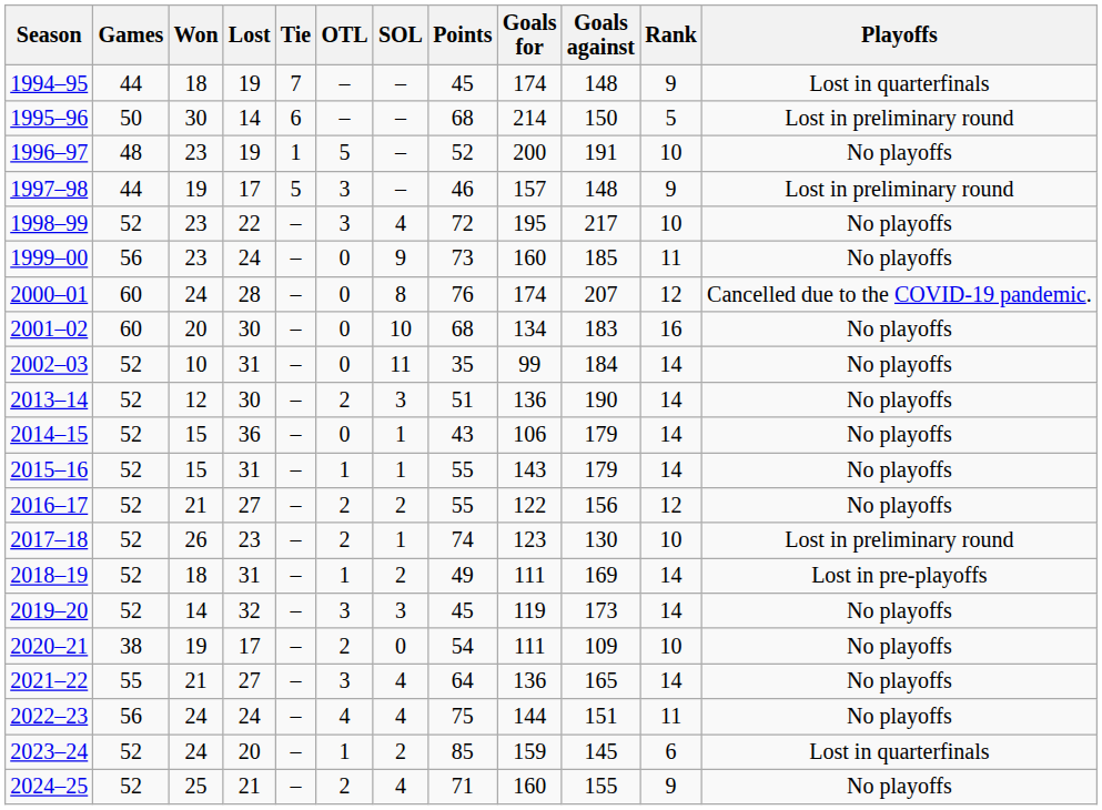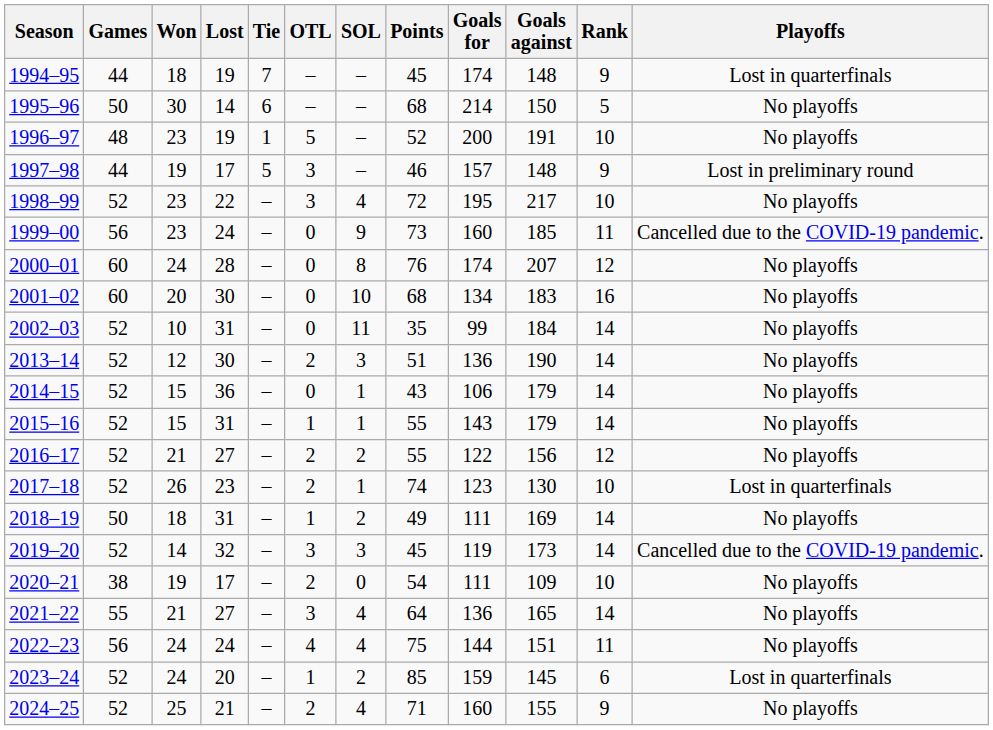1995–96 | Playoffs: Lost in preliminary round -> No playoffs
1999–00 | Playoffs: No playoffs -> Cancelled due to the COVID-19 pandemic.
2000–01 | Playoffs: Cancelled due to the COVID-19 pandemic. -> No playoffs
2017–18 | Playoffs: Lost in preliminary round -> Lost in quarterfinals
2018–19 | Games: 52 -> 50
2018–19 | Playoffs: Lost in pre-playoffs -> No playoffs
2019–20 | Playoffs: No playoffs -> Cancelled due to the COVID-19 pandemic.
